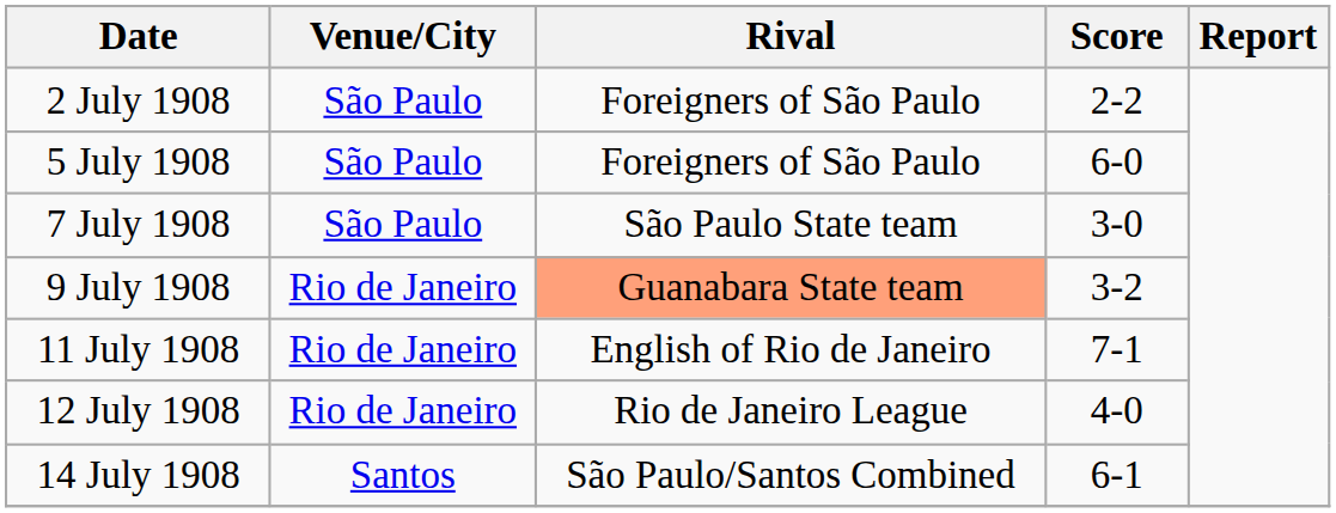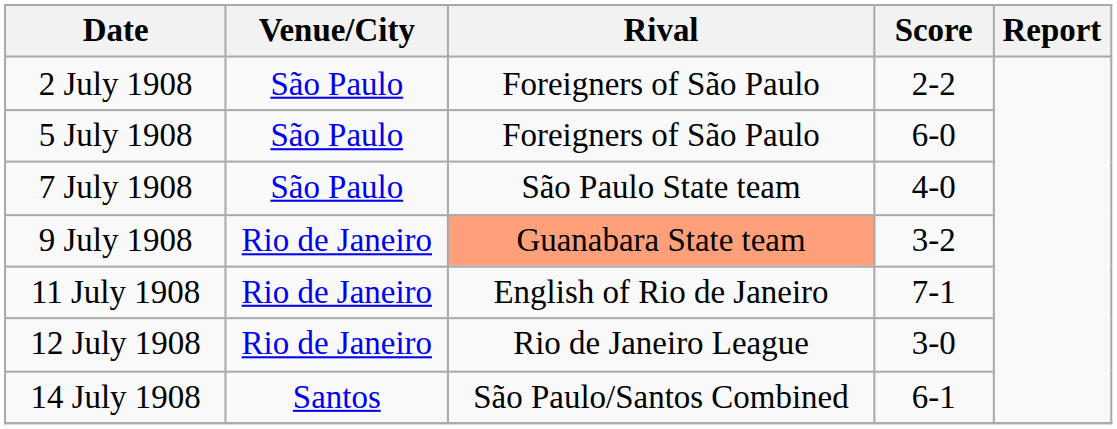7 July 1908 | Score: 3-0 -> 4-0
12 July 1908 | Score: 4-0 -> 3-0
